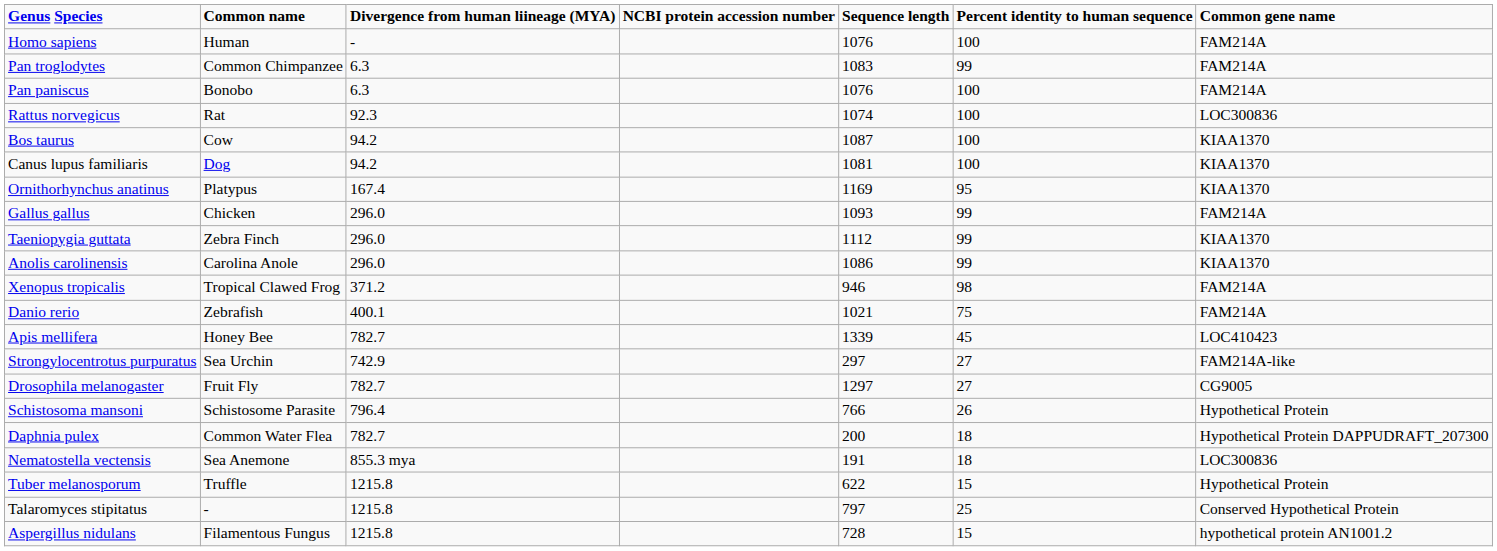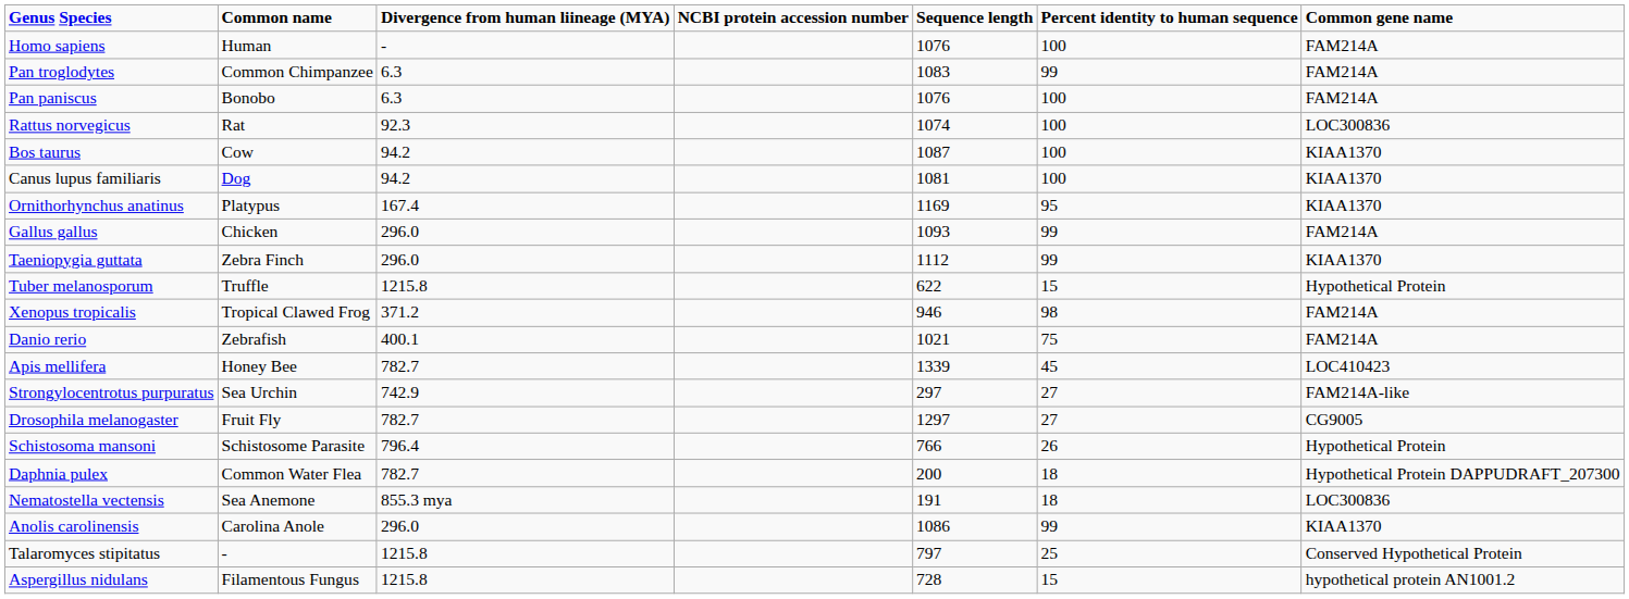rows swapped: Anolis carolinensis <-> Tuber melanosporum
